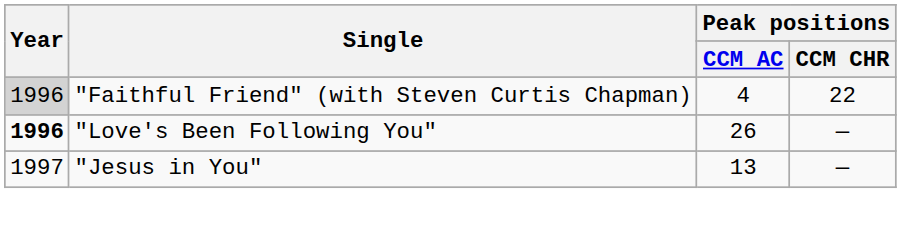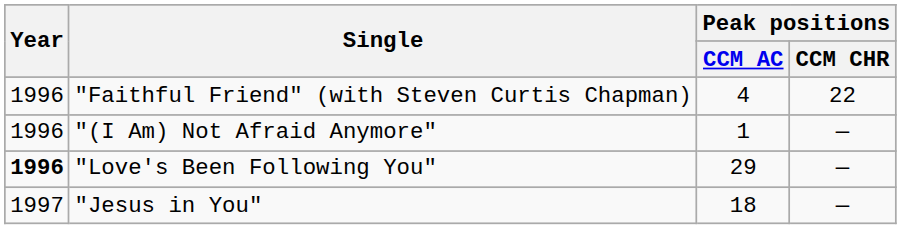"Faithful Friend" (with Steven Curtis Chapman) | Year: lightgrey background -> no background
+ row: 1996 | "(I Am) Not Afraid Anymore" | 1 | —
"Love's Been Following You" | Peak positions / CCM AC: 26 -> 29
"Jesus in You" | Peak positions / CCM AC: 13 -> 18
